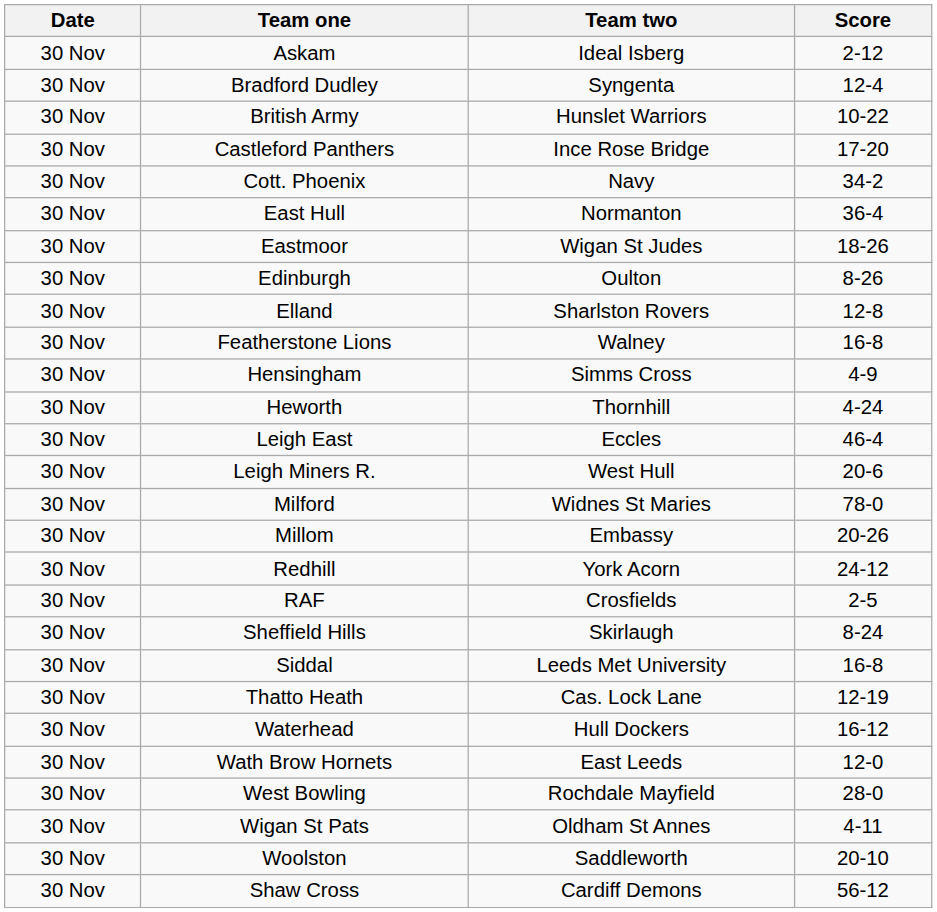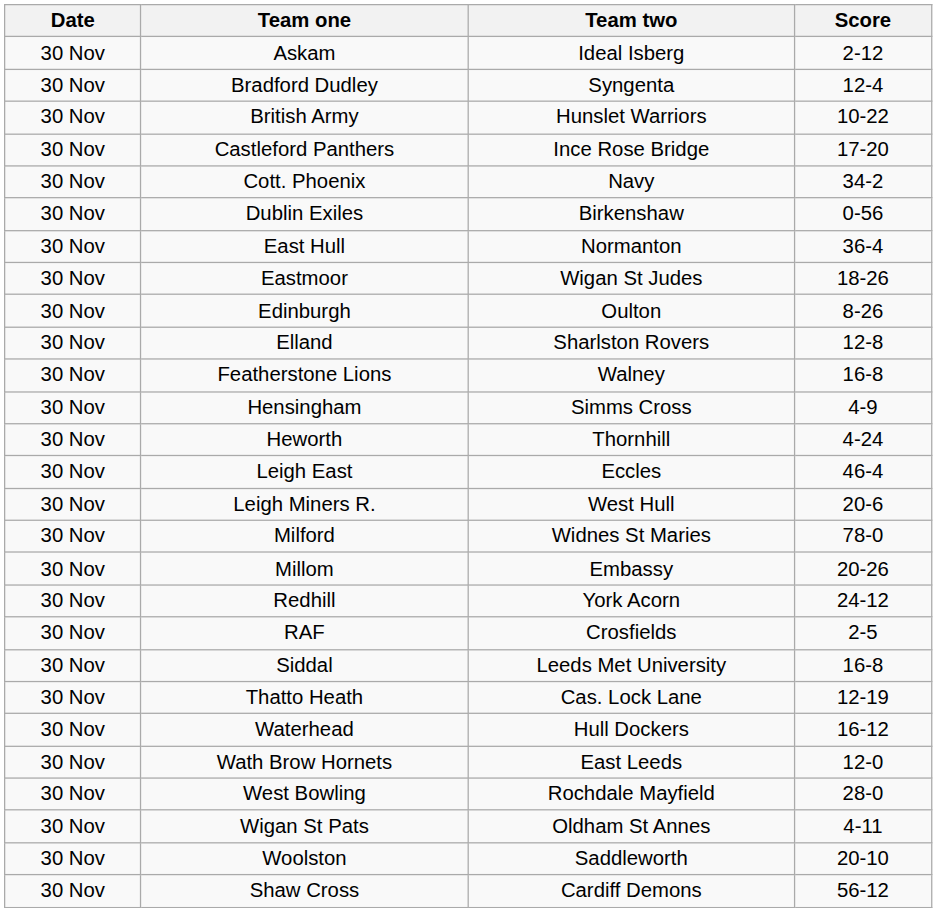+ row: 30 Nov | Dublin Exiles | Birkenshaw | 0-56
- row: 30 Nov | Sheffield Hills | Skirlaugh | 8-24
